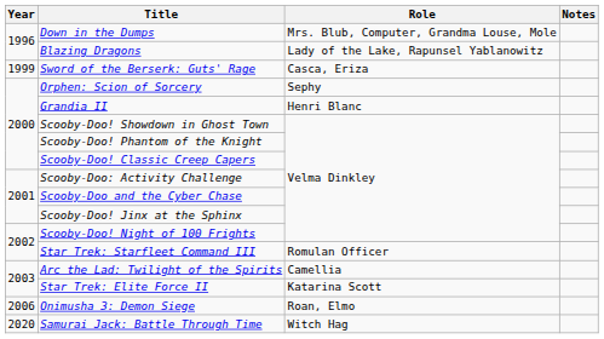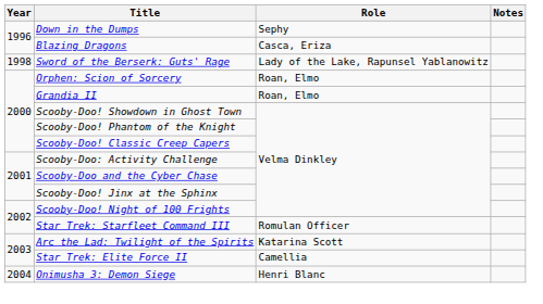Down in the Dumps | Role: Mrs. Blub, Computer, Grandma Louse, Mole -> Sephy
Blazing Dragons | Role: Lady of the Lake, Rapunsel Yablanowitz -> Casca, Eriza
Sword of the Berserk: Guts' Rage | Year: 1999 -> 1998
Sword of the Berserk: Guts' Rage | Role: Casca, Eriza -> Lady of the Lake, Rapunsel Yablanowitz
Orphen: Scion of Sorcery | Role: Sephy -> Roan, Elmo
Grandia II | Role: Henri Blanc -> Roan, Elmo
Arc the Lad: Twilight of the Spirits | Role: Camellia -> Katarina Scott
Star Trek: Elite Force II | Role: Katarina Scott -> Camellia
Onimusha 3: Demon Siege | Year: 2006 -> 2004
Onimusha 3: Demon Siege | Role: Roan, Elmo -> Henri Blanc
- row: 2020 | Samurai Jack: Battle Through Time | Witch Hag
